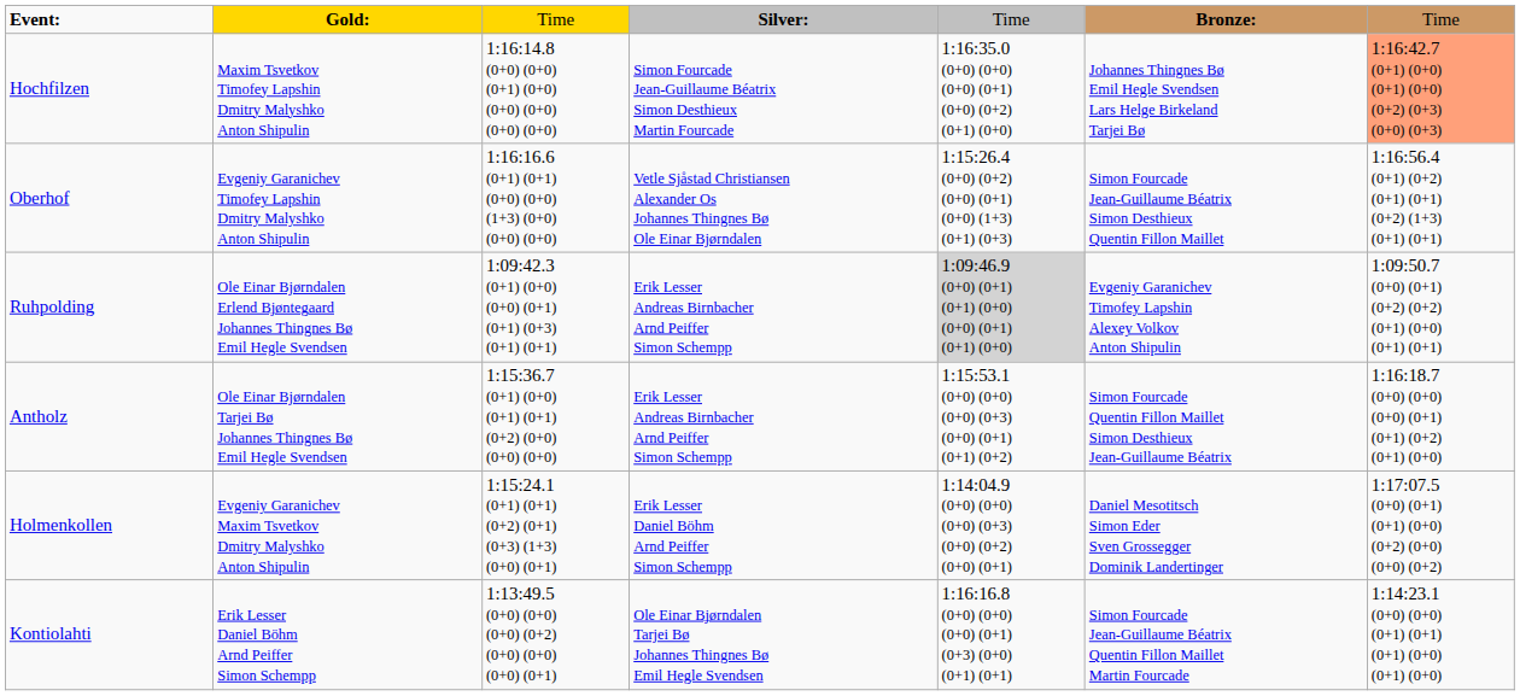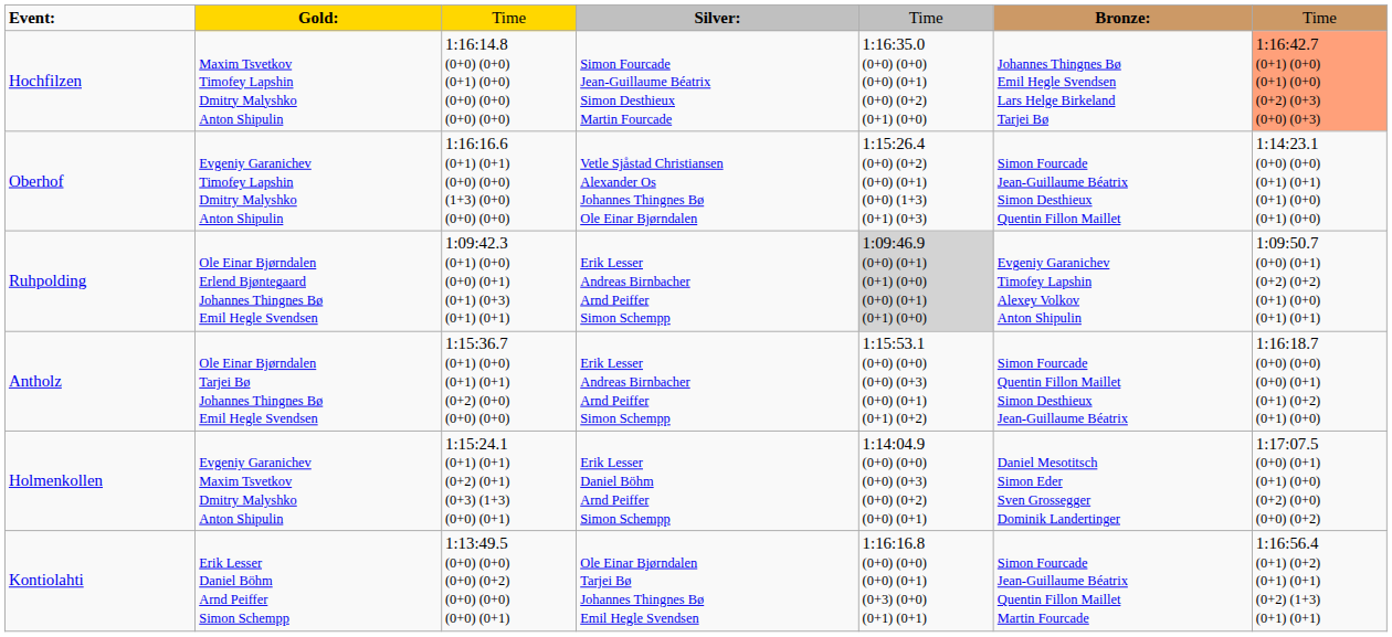Oberhof | column 7: 1:16:56.4 (0+1) (0+2) (0+1) (0+1) (0+2) (1+3) (0+1) (0+1) -> 1:14:23.1 (0+0) (0+0) (0+1) (0+1) (0+1) (0+0) (0+1) (0+0)
Kontiolahti | column 7: 1:14:23.1 (0+0) (0+0) (0+1) (0+1) (0+1) (0+0) (0+1) (0+0) -> 1:16:56.4 (0+1) (0+2) (0+1) (0+1) (0+2) (1+3) (0+1) (0+1)
